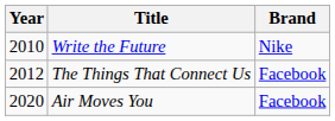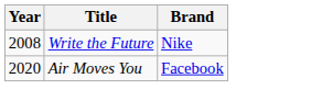Write the Future | Year: 2010 -> 2008
- row: 2012 | The Things That Connect Us | Facebook
